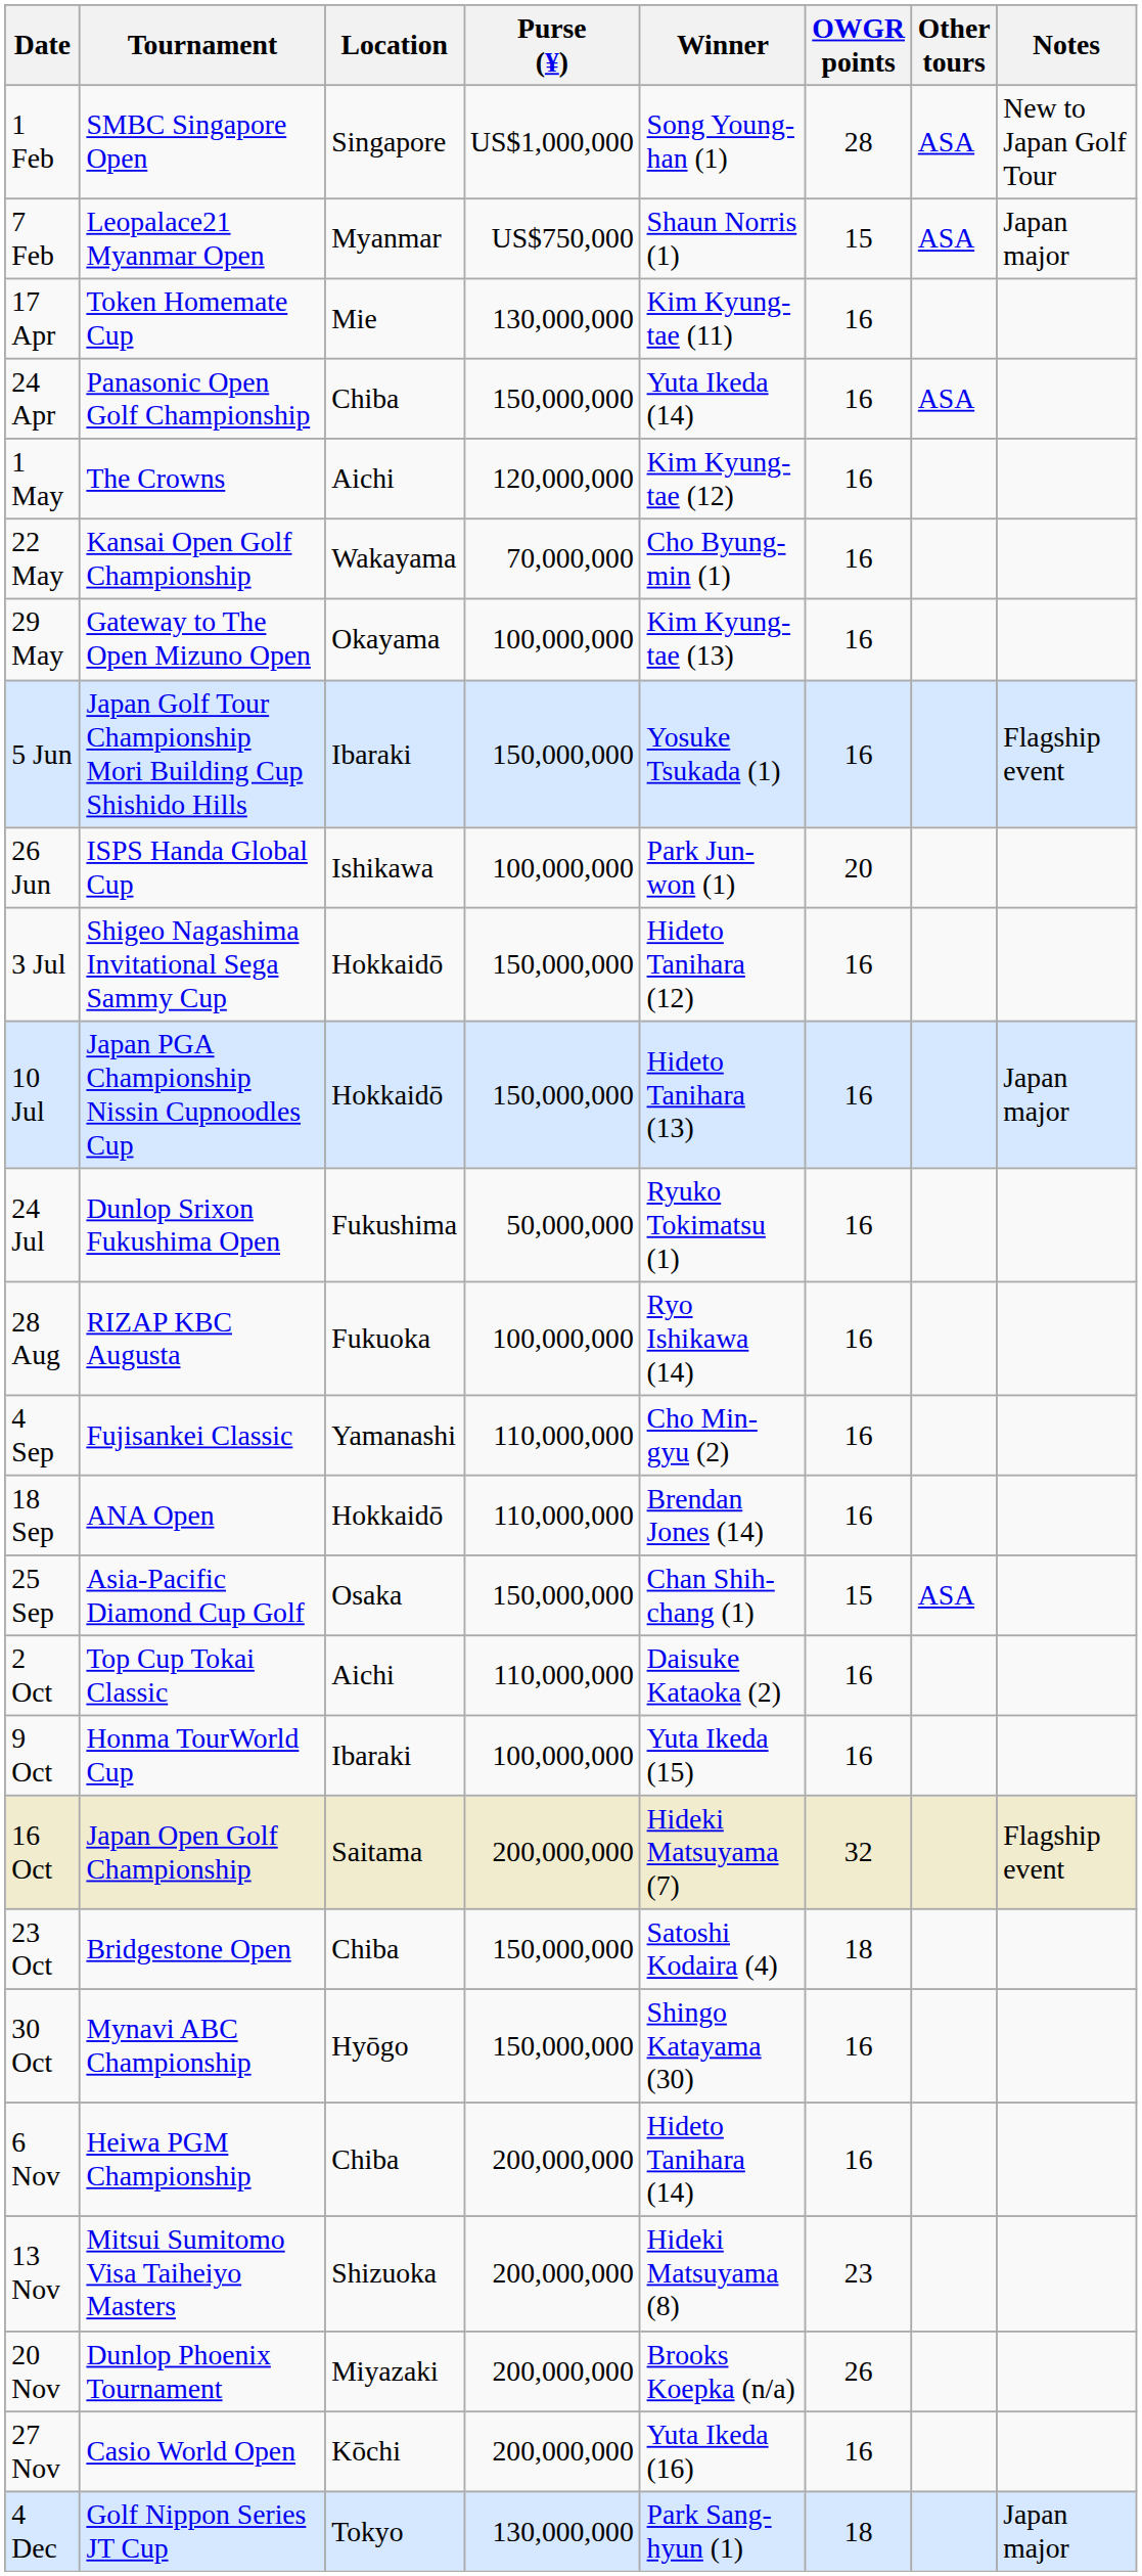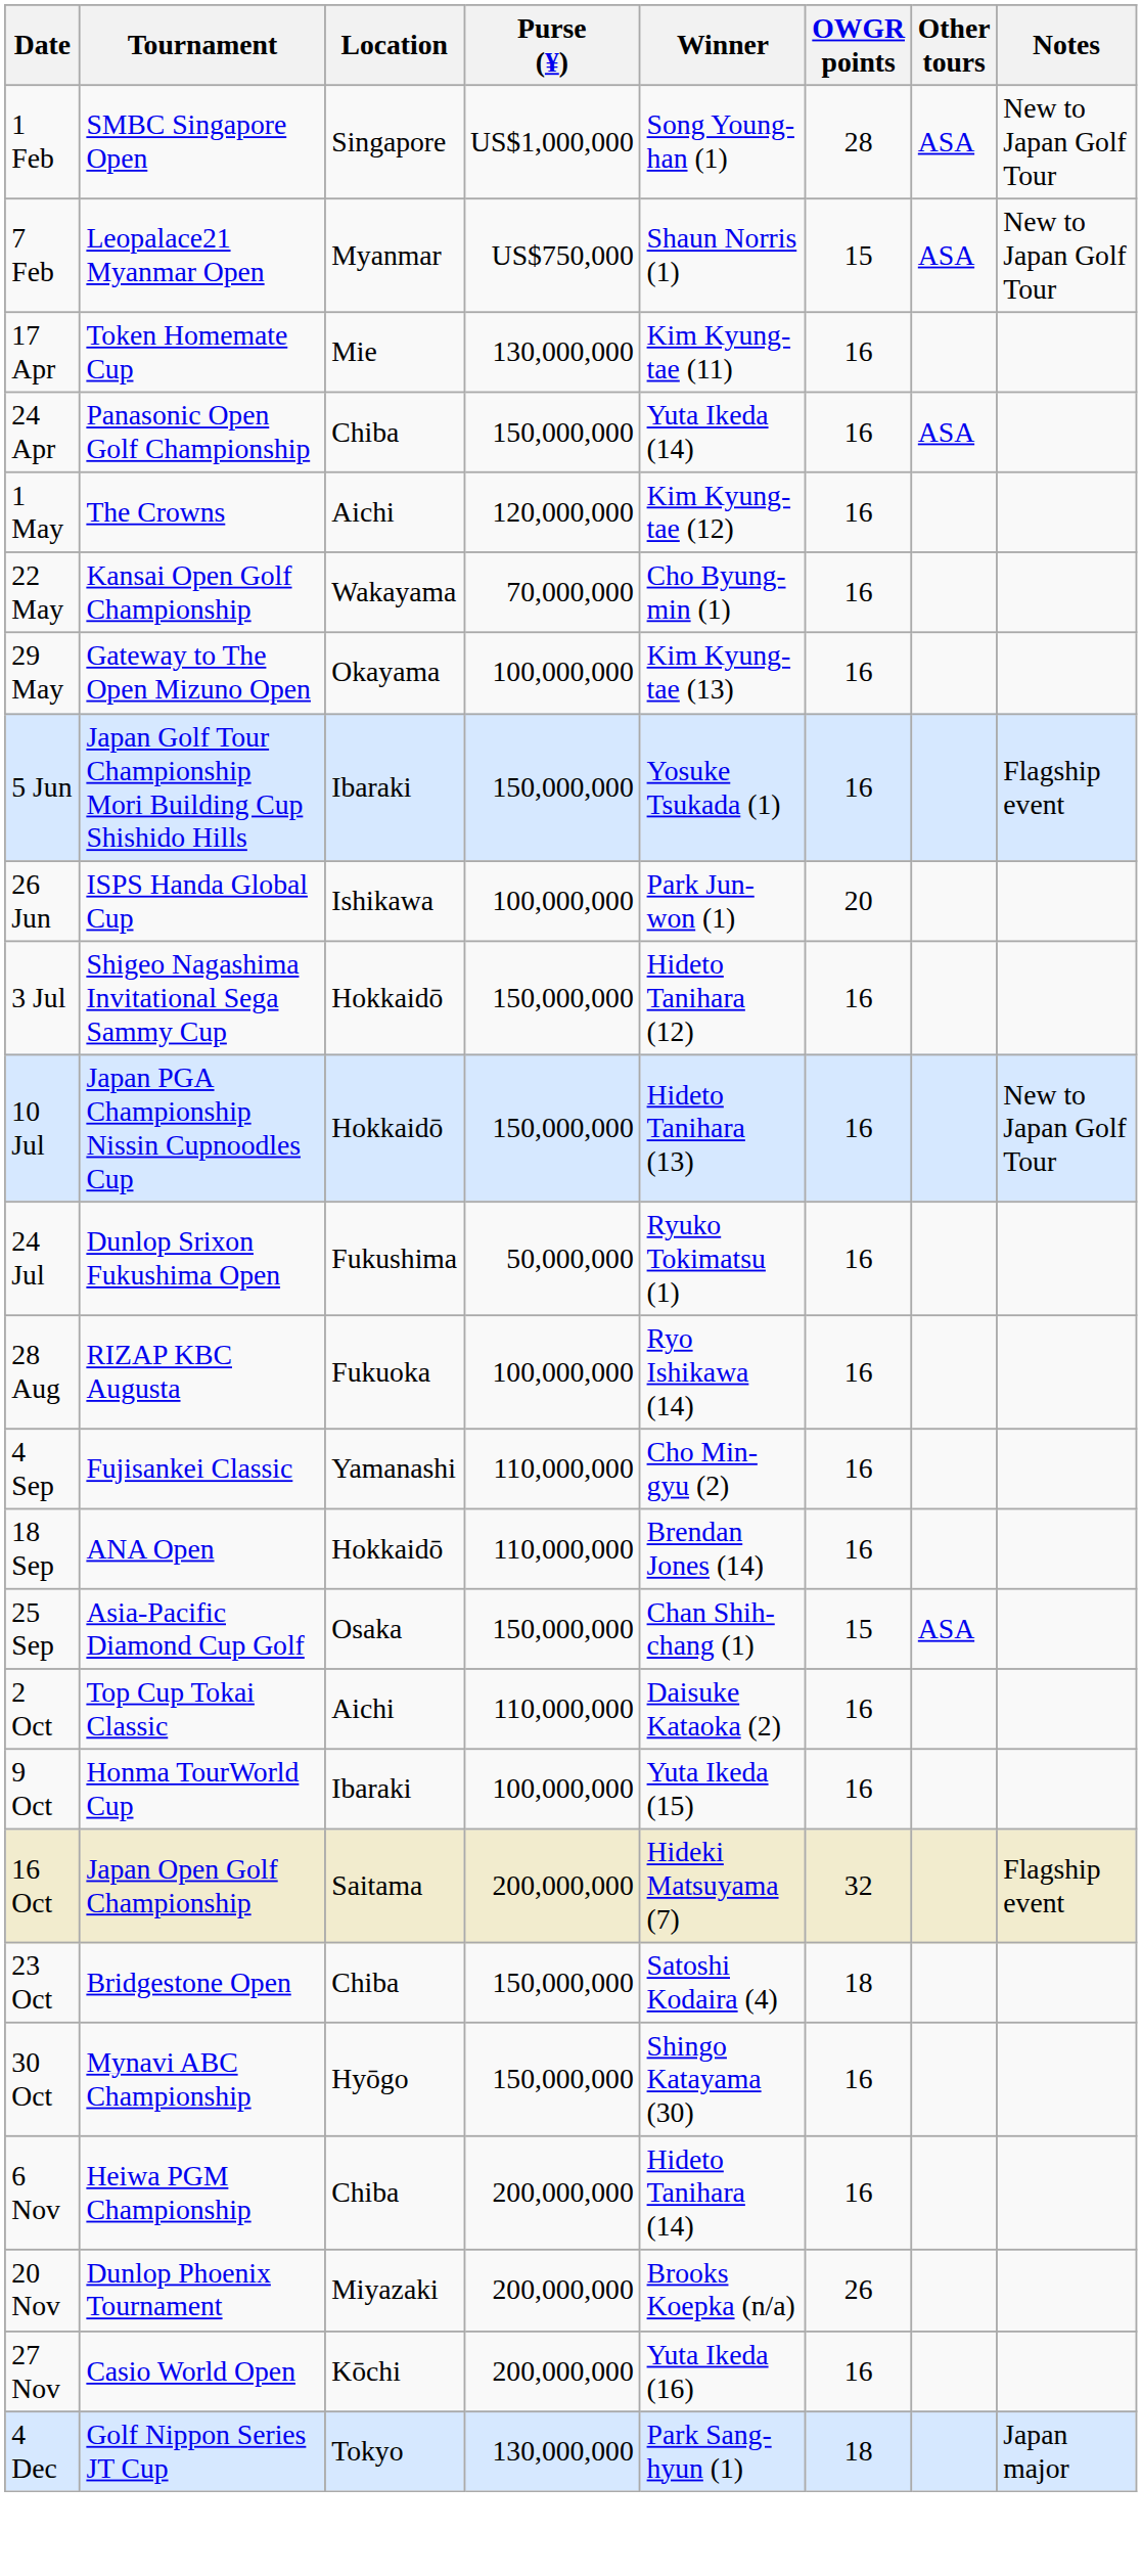7 Feb | Notes: Japan major -> New to Japan Golf Tour
10 Jul | Notes: Japan major -> New to Japan Golf Tour
- row: 13 Nov | Mitsui Sumitomo Visa Taiheiyo Masters | Shizuoka | 200,000,000 | Hideki Matsuyama (8) | 23
